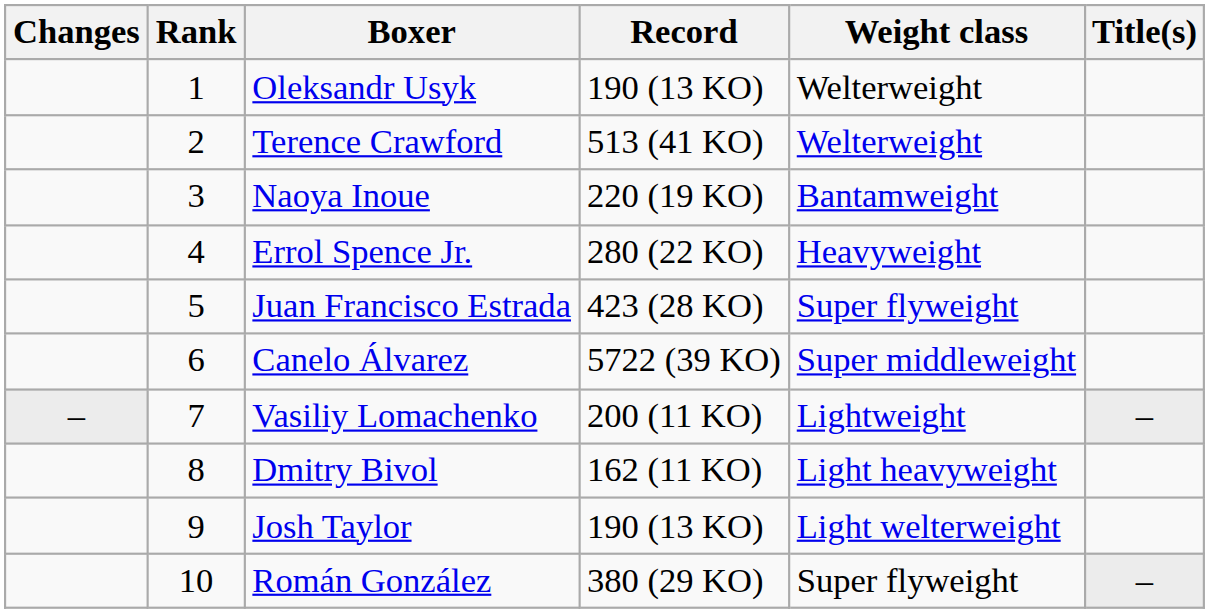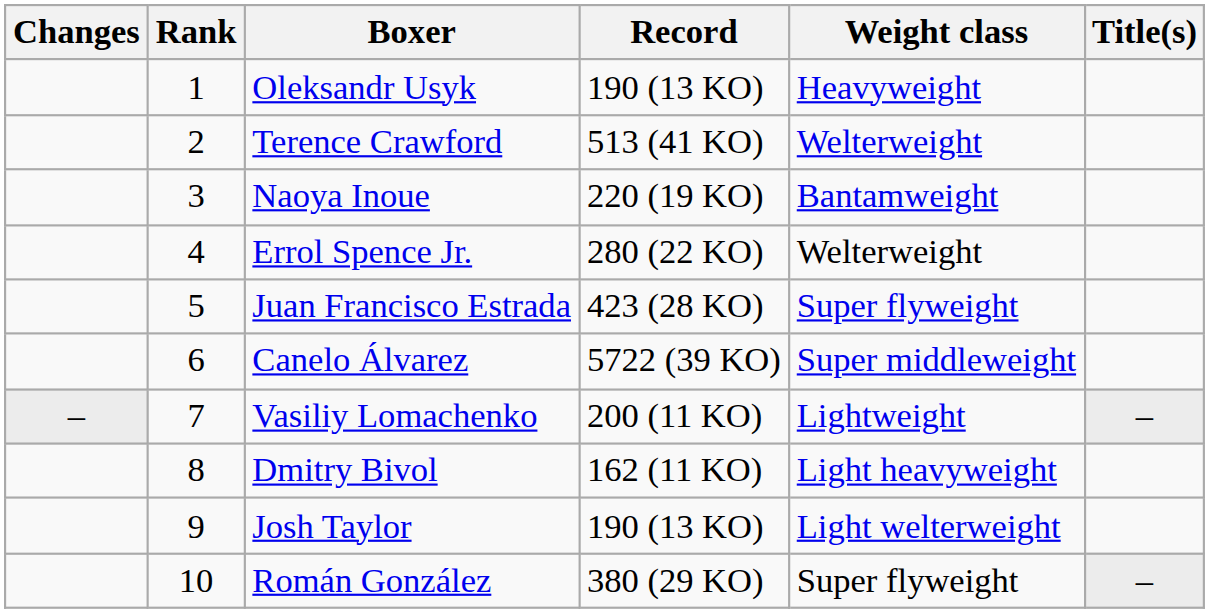Oleksandr Usyk | Weight class: Welterweight -> Heavyweight
Errol Spence Jr. | Weight class: Heavyweight -> Welterweight
